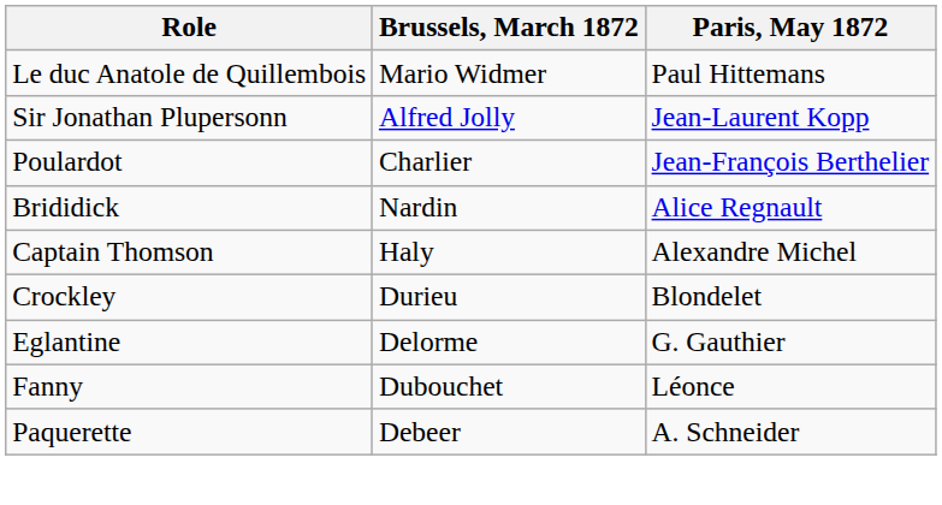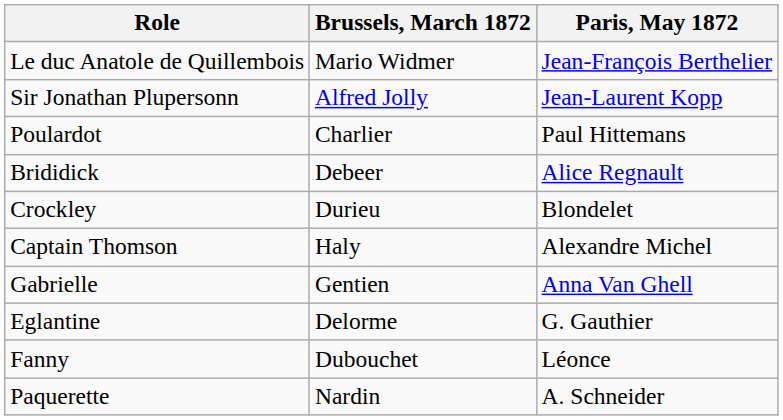Le duc Anatole de Quillembois | Paris, May 1872: Paul Hittemans -> Jean-François Berthelier
Poulardot | Paris, May 1872: Jean-François Berthelier -> Paul Hittemans
Brididick | Brussels, March 1872: Nardin -> Debeer
rows swapped: Crockley <-> Captain Thomson
+ row: Gabrielle | Gentien | Anna Van Ghell
Paquerette | Brussels, March 1872: Debeer -> Nardin
